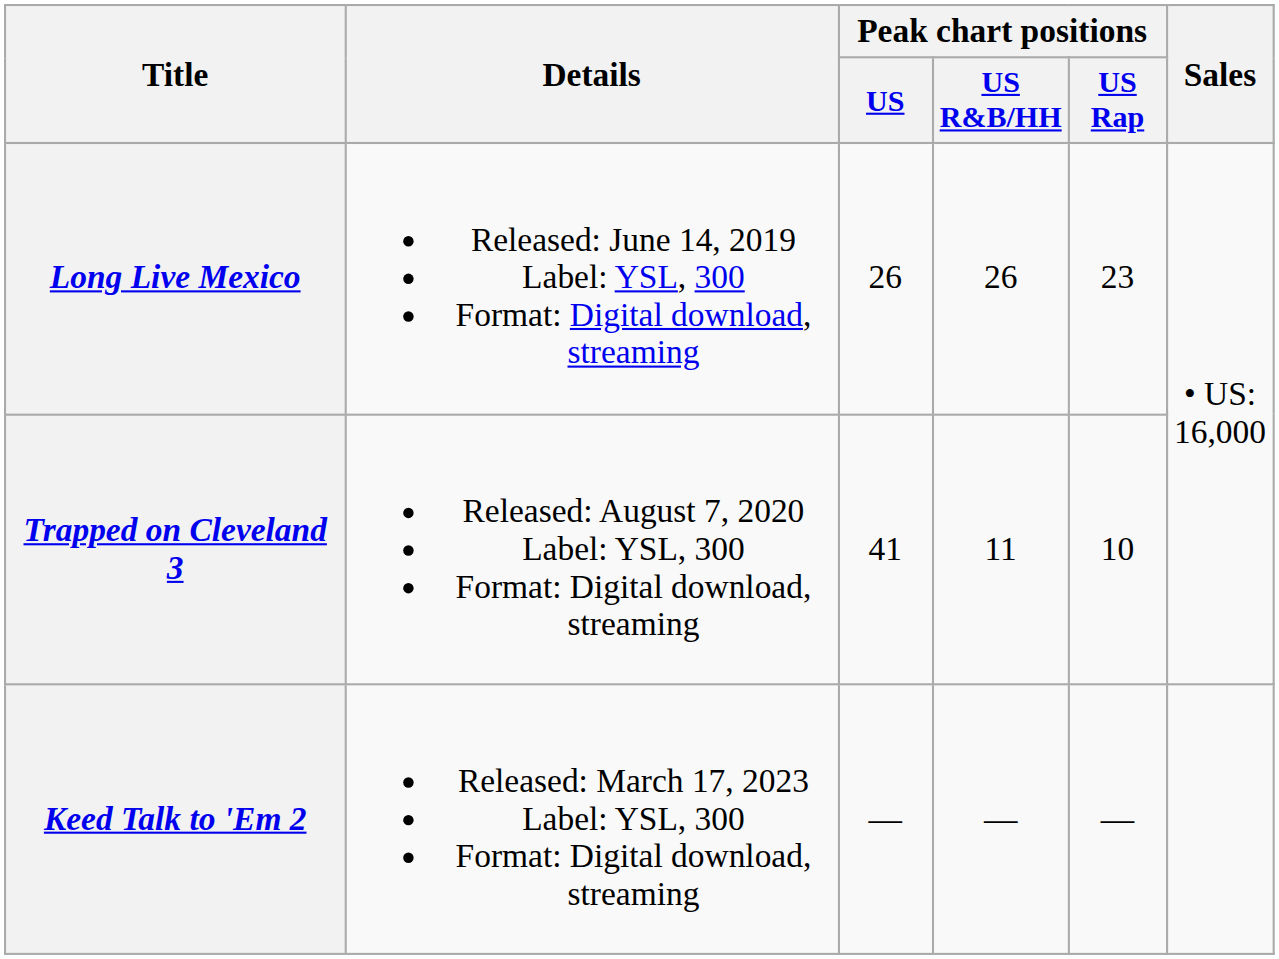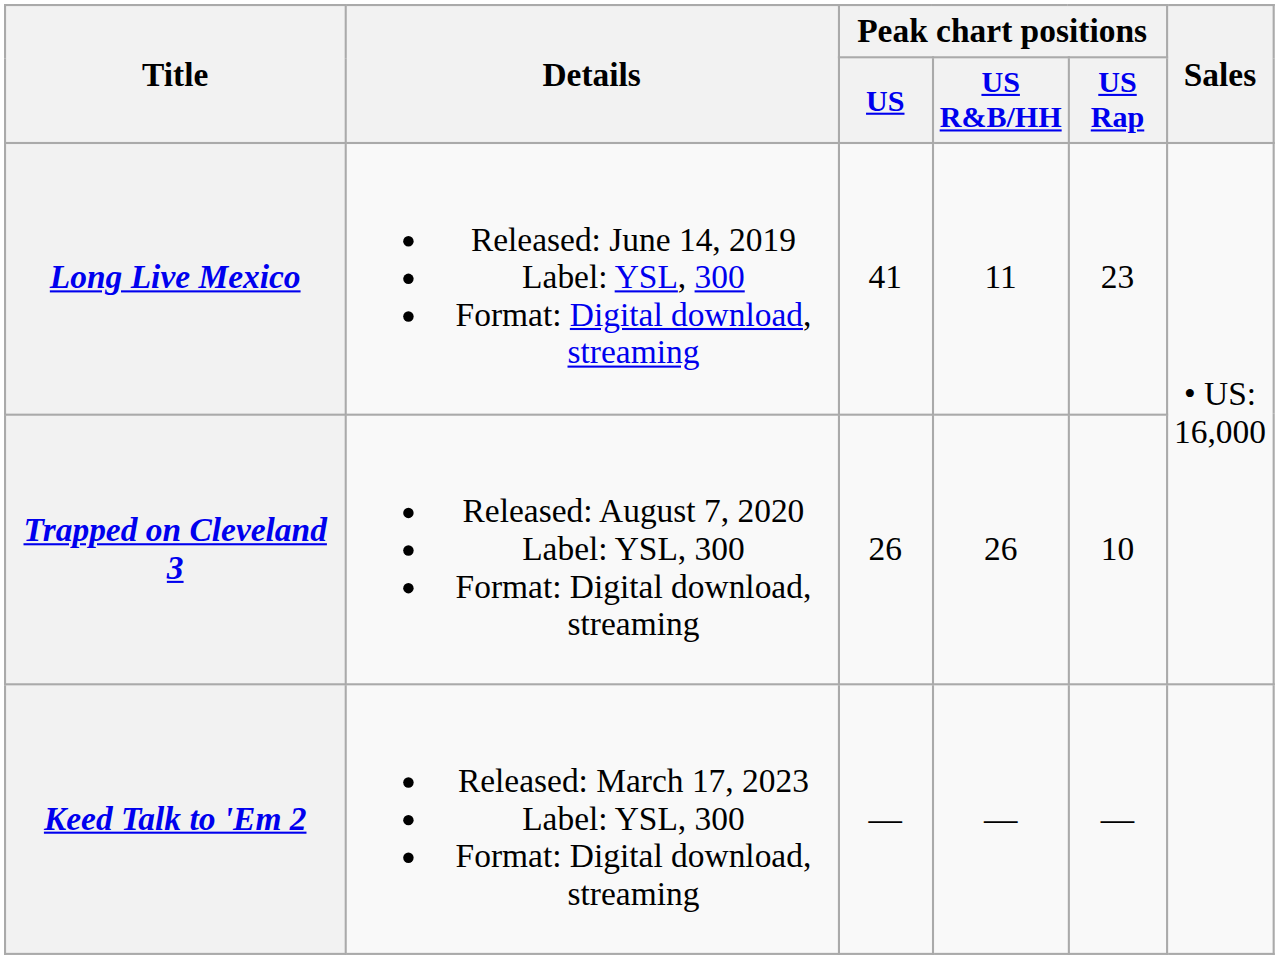Long Live Mexico | Peak chart positions / US: 26 -> 41
Long Live Mexico | Peak chart positions / US R&B/HH: 26 -> 11
Trapped on Cleveland 3 | Peak chart positions / US: 41 -> 26
Trapped on Cleveland 3 | Peak chart positions / US R&B/HH: 11 -> 26
